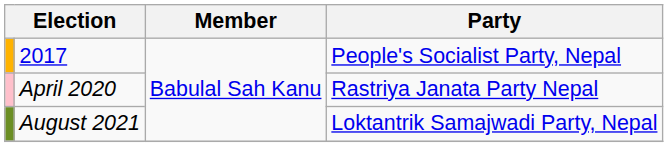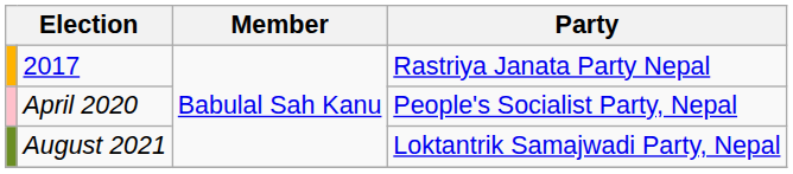2017 | Party: People's Socialist Party, Nepal -> Rastriya Janata Party Nepal
April 2020 | Party: Rastriya Janata Party Nepal -> People's Socialist Party, Nepal
